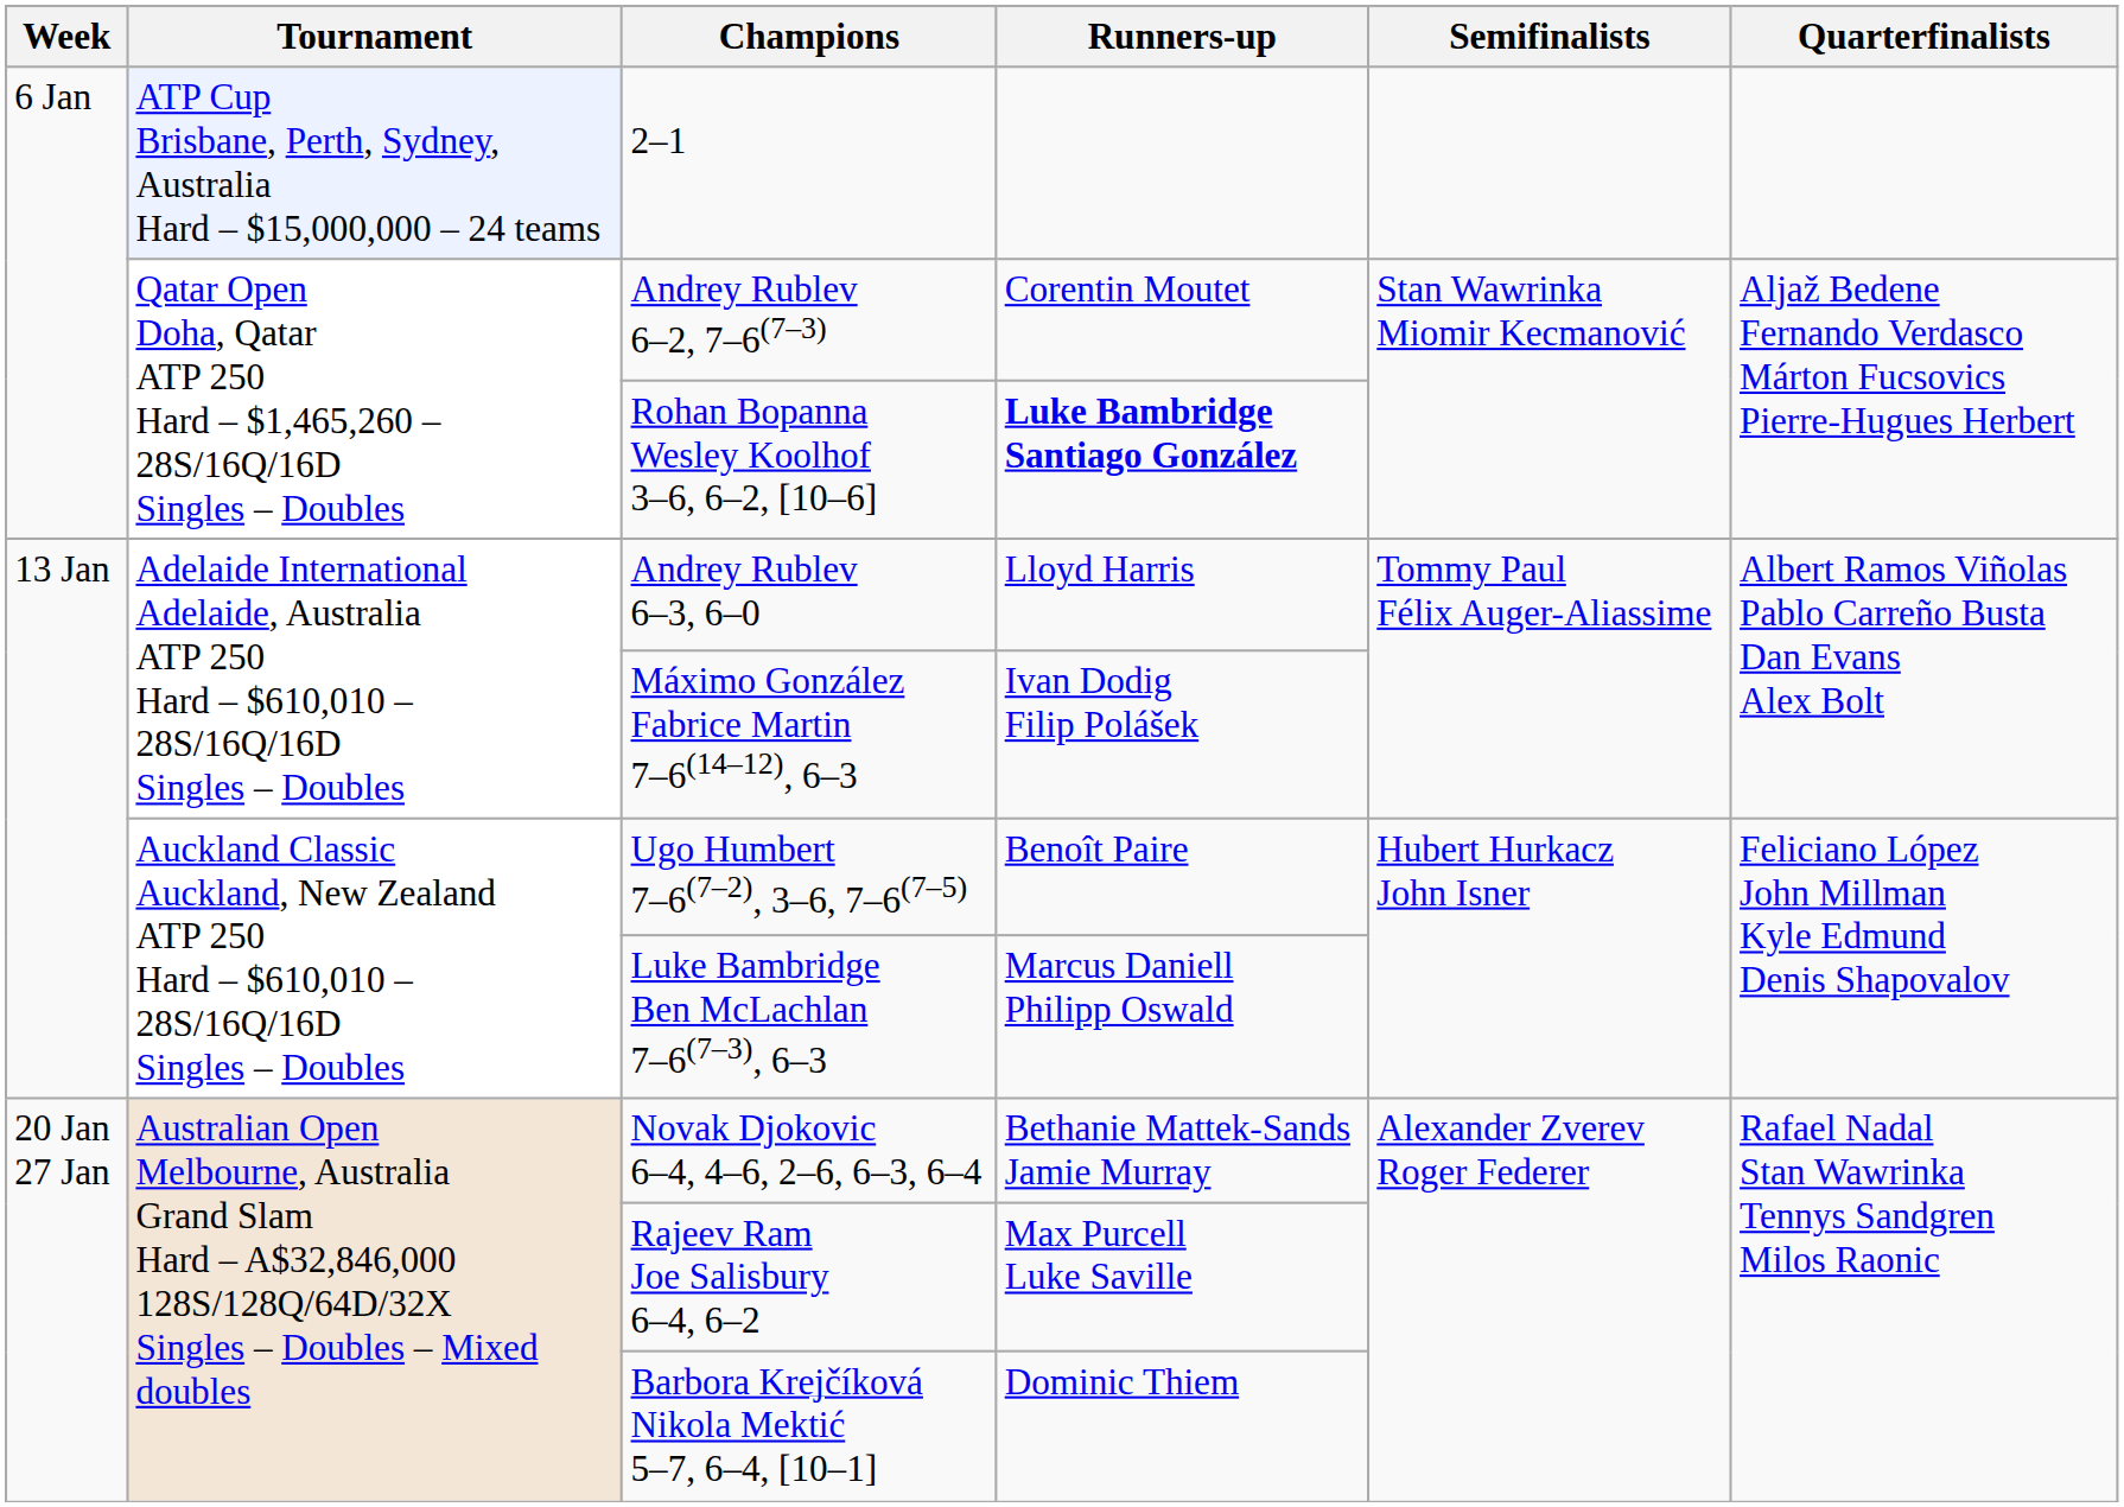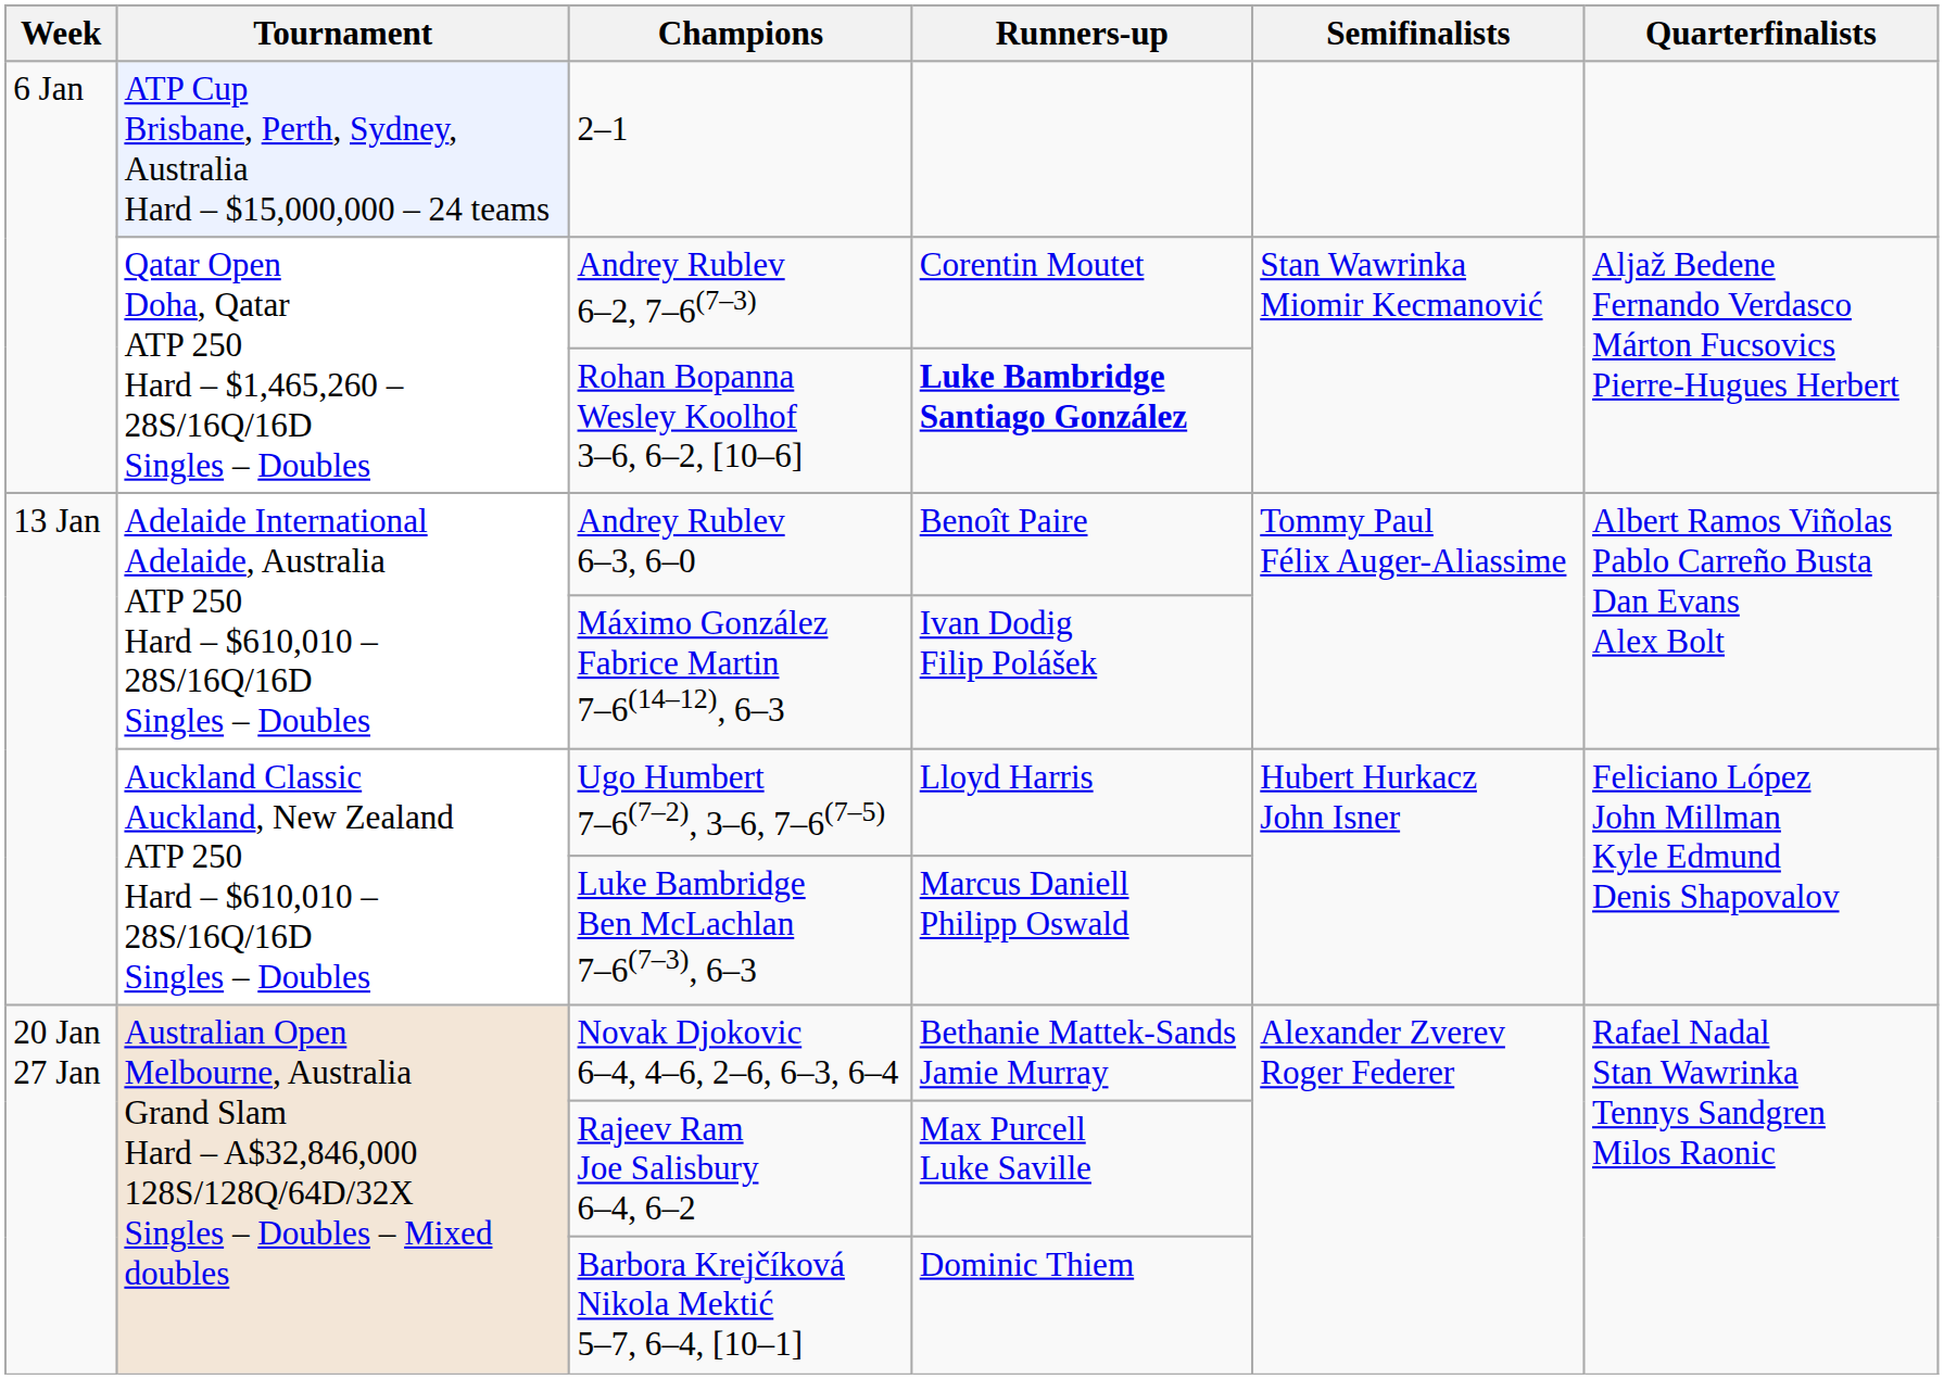Andrey Rublev 6–3, 6–0 | Runners-up: Lloyd Harris -> Benoît Paire
Ugo Humbert 7–6(7–2), 3–6, 7–6(7–5) | Runners-up: Benoît Paire -> Lloyd Harris
